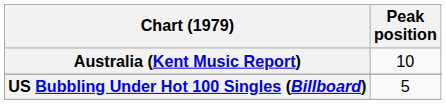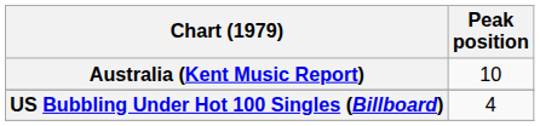US Bubbling Under Hot 100 Singles (Billboard) | Peak position: 5 -> 4
